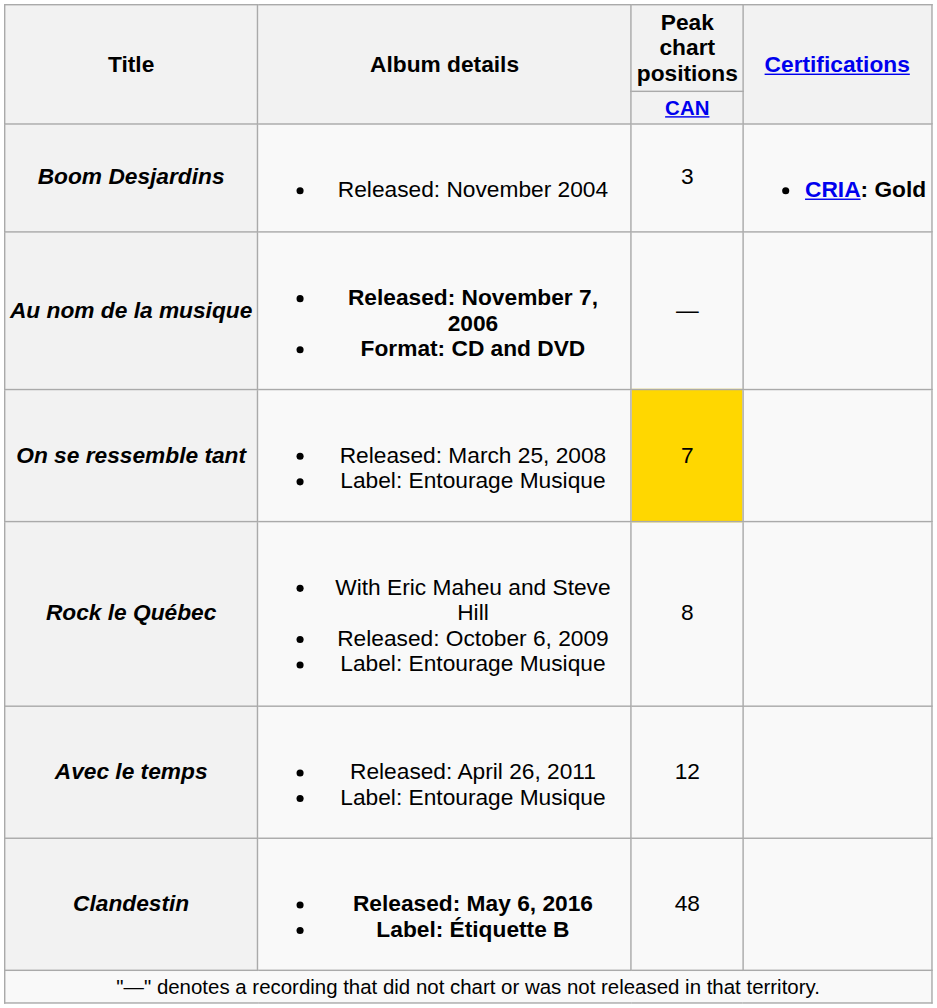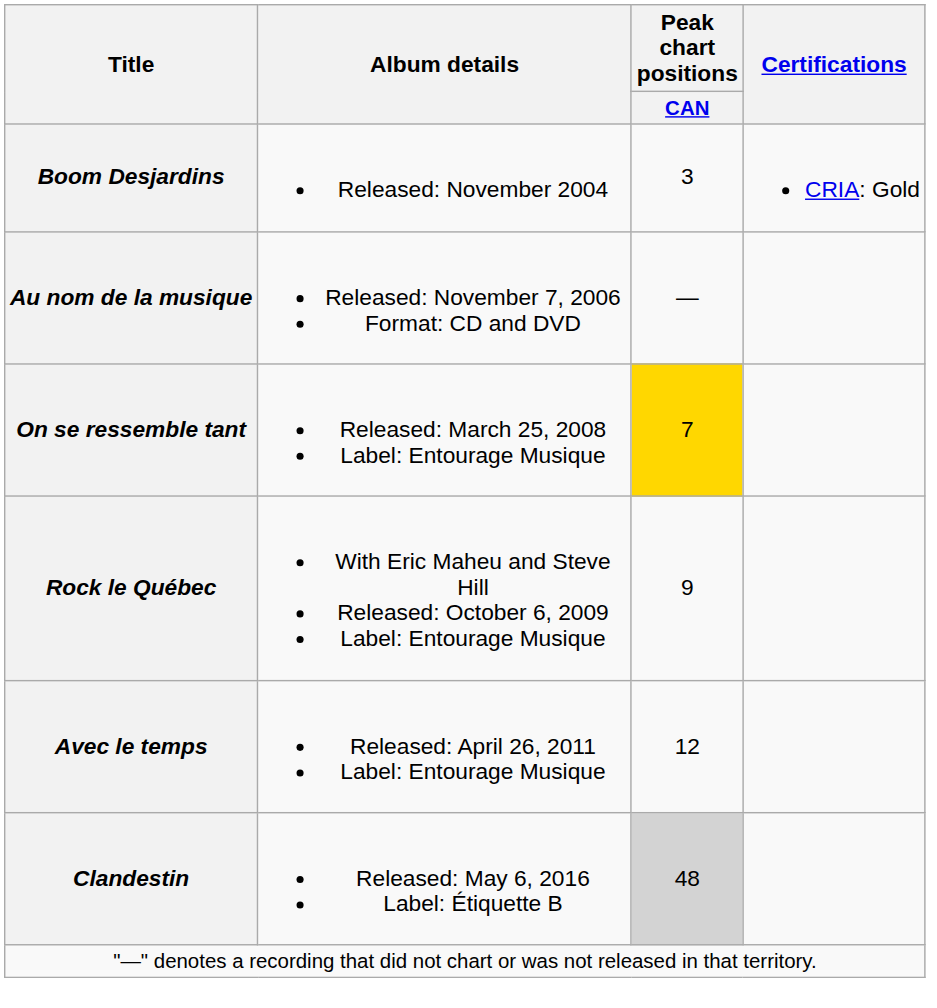Boom Desjardins | Certifications: bold -> normal
Au nom de la musique | Album details: bold -> normal
Rock le Québec | Peak chart positions / CAN: 8 -> 9
Clandestin | Album details: bold -> normal
Clandestin | Peak chart positions / CAN: no background -> lightgrey background
